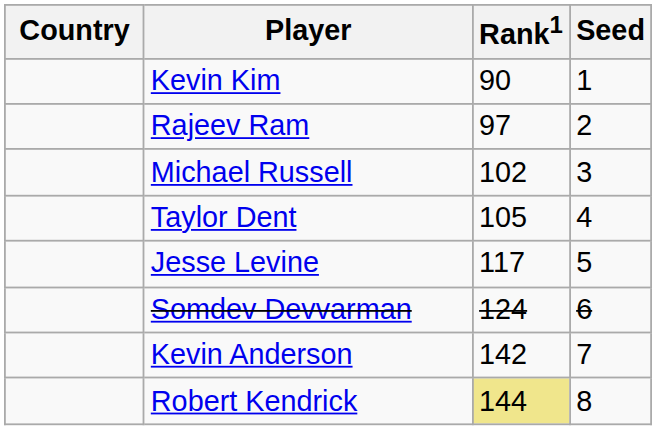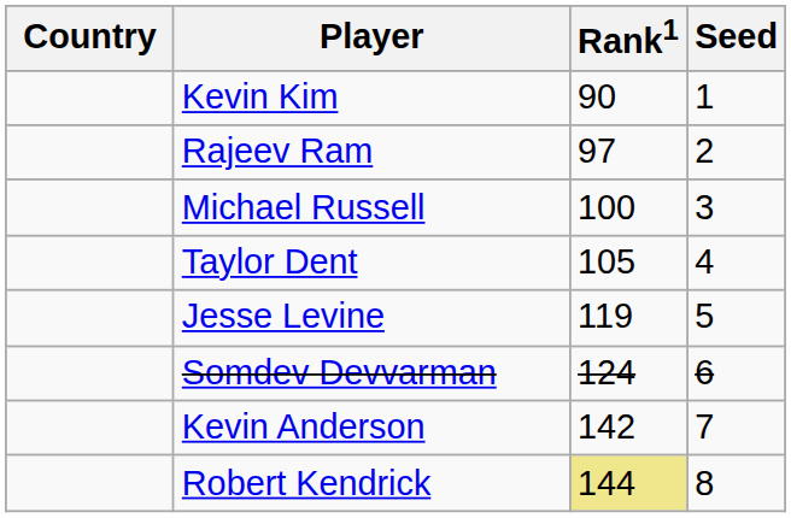Michael Russell | Rank1: 102 -> 100
Jesse Levine | Rank1: 117 -> 119
